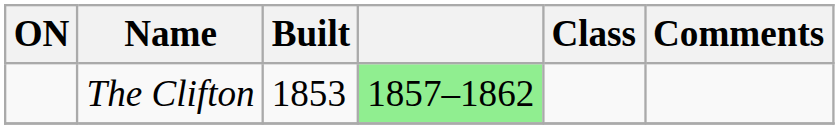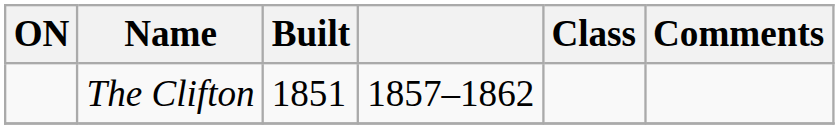The Clifton | Built: 1853 -> 1851
The Clifton | column 4: lightgreen background -> no background
